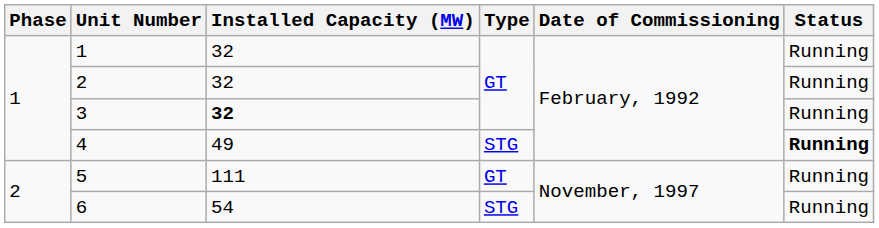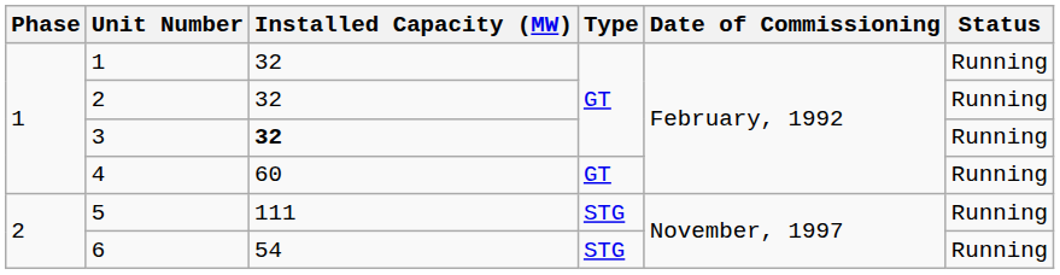4 | Installed Capacity (MW): 49 -> 60
4 | Type: STG -> GT
4 | Status: bold -> normal
5 | Type: GT -> STG
